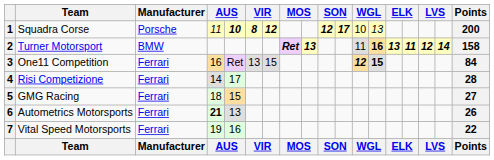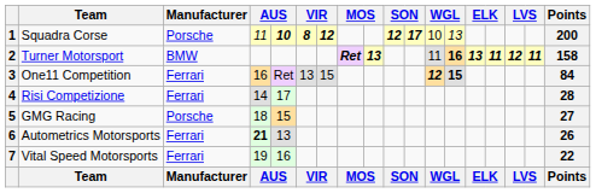2 | column 17: 14 -> 11
5 | Manufacturer: Ferrari -> Porsche
